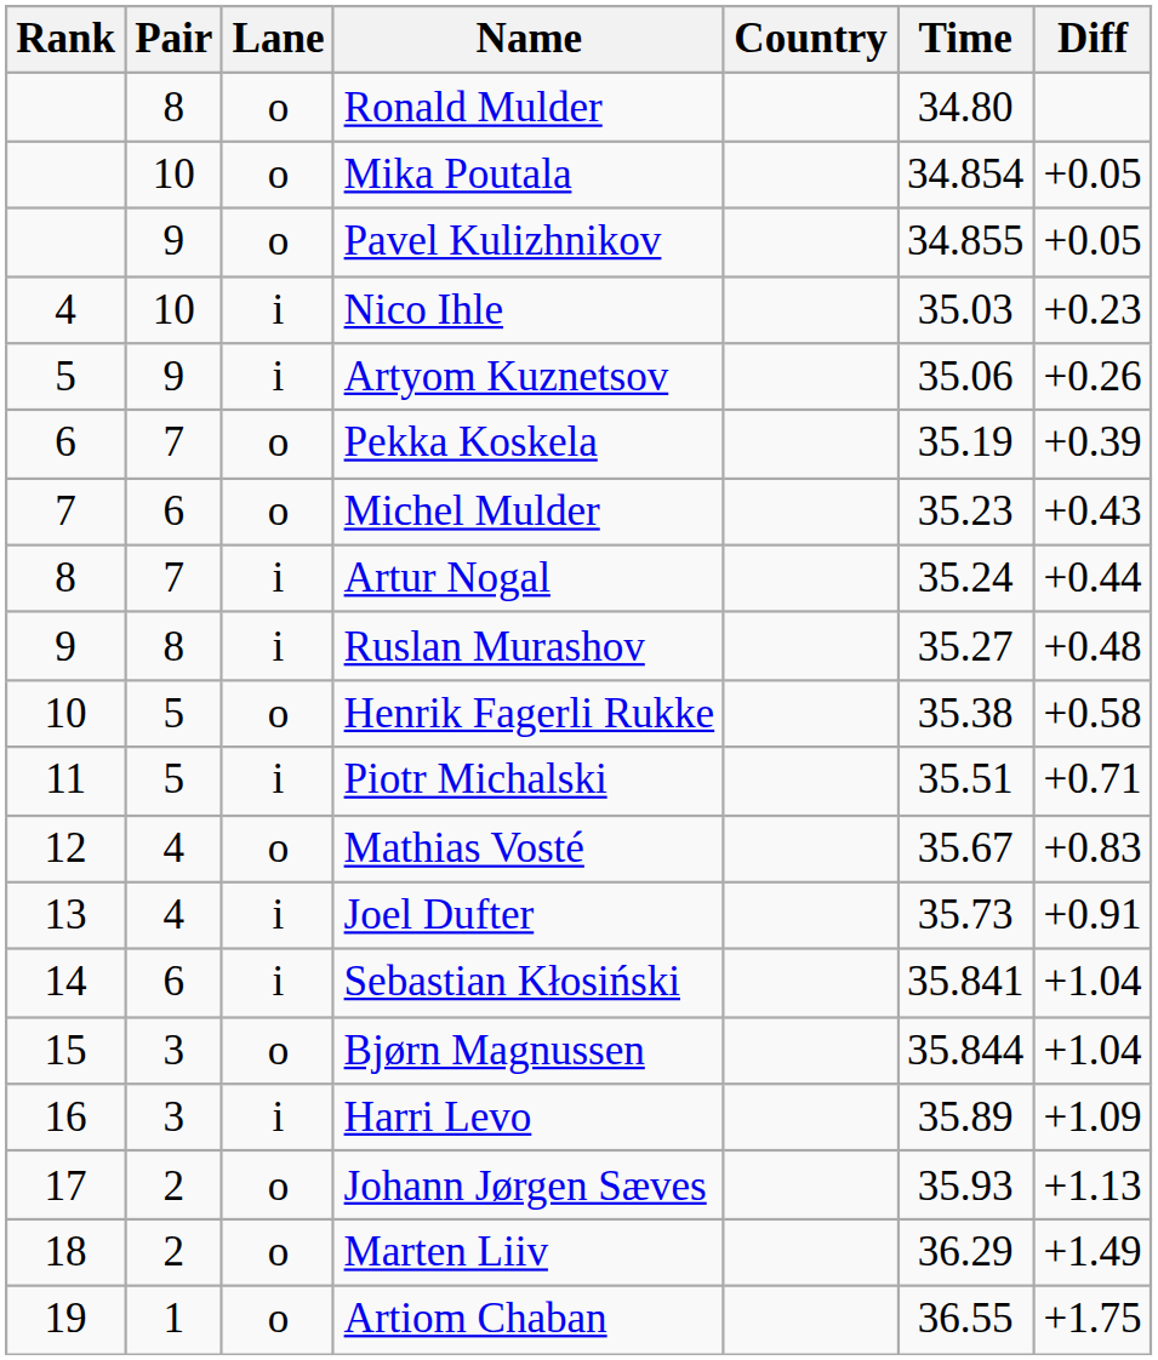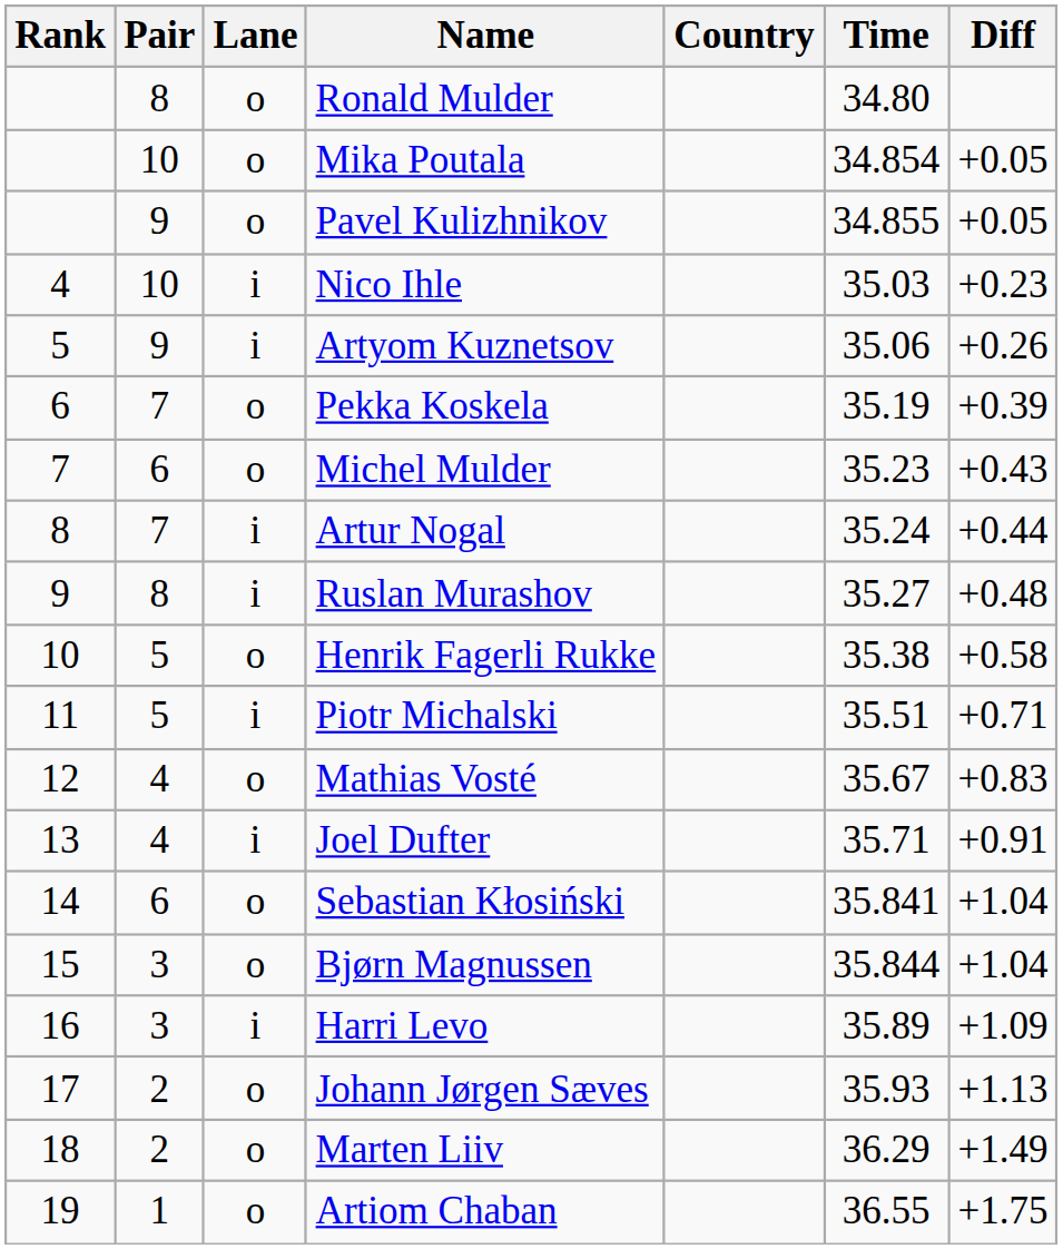Joel Dufter | Time: 35.73 -> 35.71
Sebastian Kłosiński | Lane: i -> o
